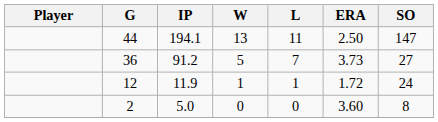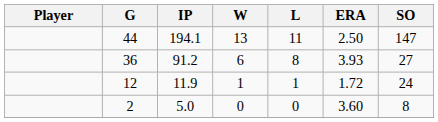36 | W: 5 -> 6
36 | L: 7 -> 8
36 | ERA: 3.73 -> 3.93
